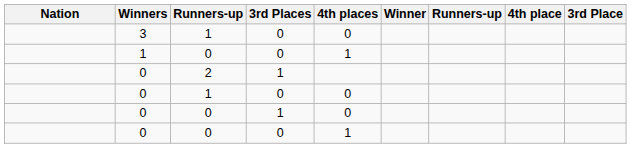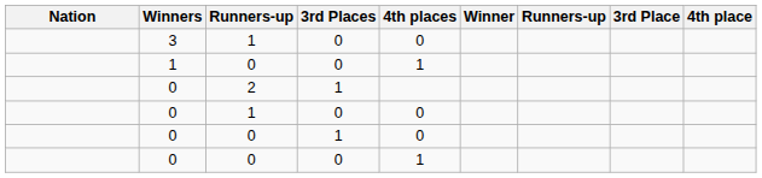columns swapped: 3rd Place <-> 4th place
